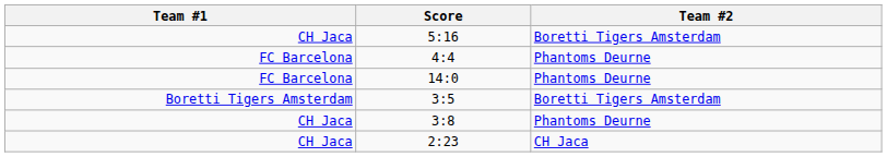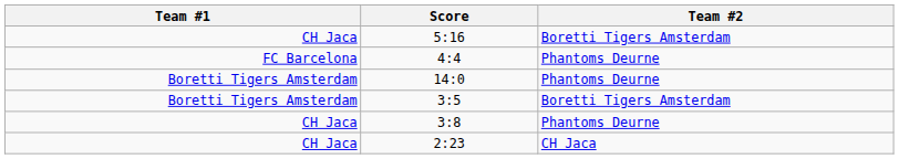14:0 | Team #1: FC Barcelona -> Boretti Tigers Amsterdam
